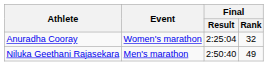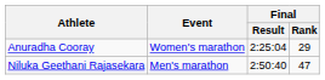Anuradha Cooray | Final / Rank: 32 -> 29
Niluka Geethani Rajasekara | Final / Rank: 49 -> 47
